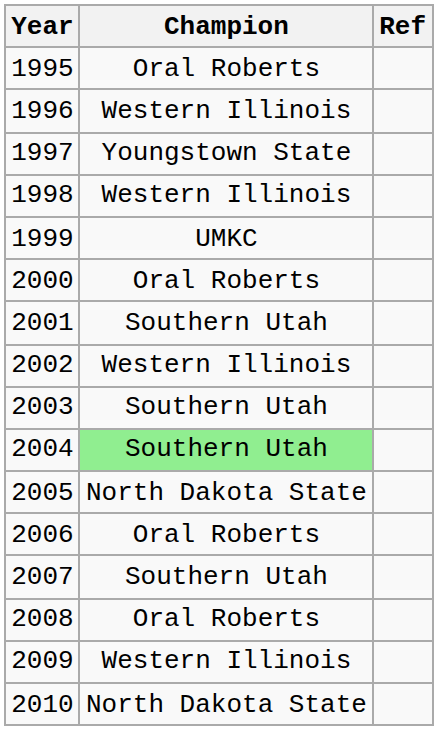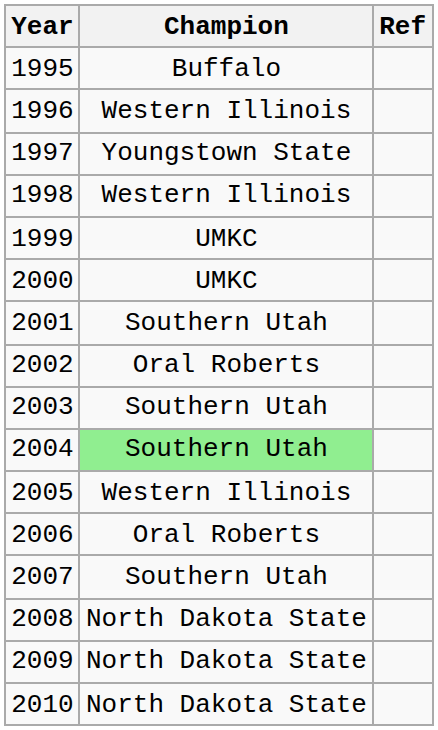1995 | Champion: Oral Roberts -> Buffalo
2000 | Champion: Oral Roberts -> UMKC
2002 | Champion: Western Illinois -> Oral Roberts
2005 | Champion: North Dakota State -> Western Illinois
2008 | Champion: Oral Roberts -> North Dakota State
2009 | Champion: Western Illinois -> North Dakota State
